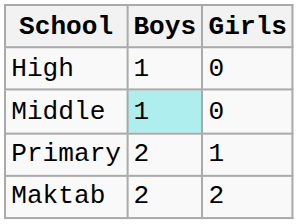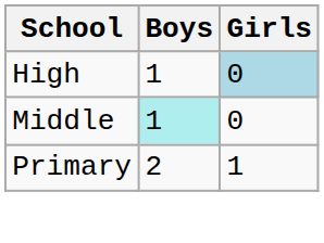High | Girls: no background -> lightblue background
- row: Maktab | 2 | 2
